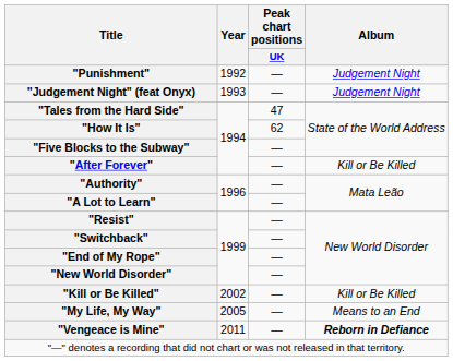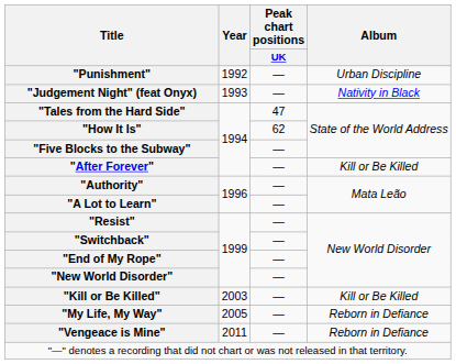"Punishment" | Album: Judgement Night -> Urban Discipline
"Judgement Night" (feat Onyx) | Album: Judgement Night -> Nativity in Black
"Kill or Be Killed" | Year: 2002 -> 2003
"My Life, My Way" | Album: Means to an End -> Reborn in Defiance
"Vengeace is Mine" | Album: bold -> normal
